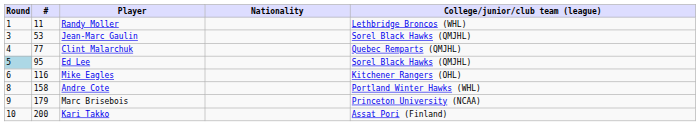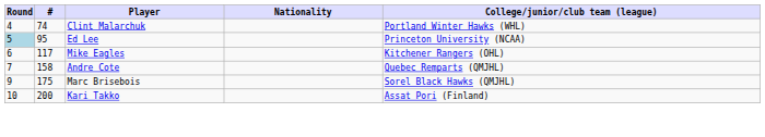- row: 1 | 11 | Randy Moller | Lethbridge Broncos (WHL)
- row: 3 | 53 | Jean-Marc Gaulin | Sorel Black Hawks (QMJHL)
Clint Malarchuk | #: 77 -> 74
Clint Malarchuk | College/junior/club team (league): Quebec Remparts (QMJHL) -> Portland Winter Hawks (WHL)
Ed Lee | College/junior/club team (league): Sorel Black Hawks (QMJHL) -> Princeton University (NCAA)
Mike Eagles | #: 116 -> 117
Andre Cote | Round: 8 -> 7
Andre Cote | College/junior/club team (league): Portland Winter Hawks (WHL) -> Quebec Remparts (QMJHL)
Marc Brisebois | #: 179 -> 175
Marc Brisebois | College/junior/club team (league): Princeton University (NCAA) -> Sorel Black Hawks (QMJHL)
